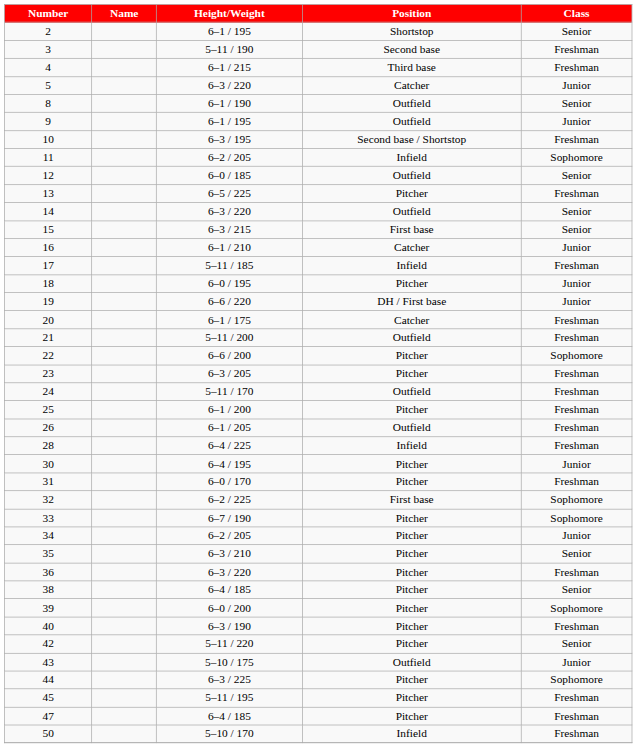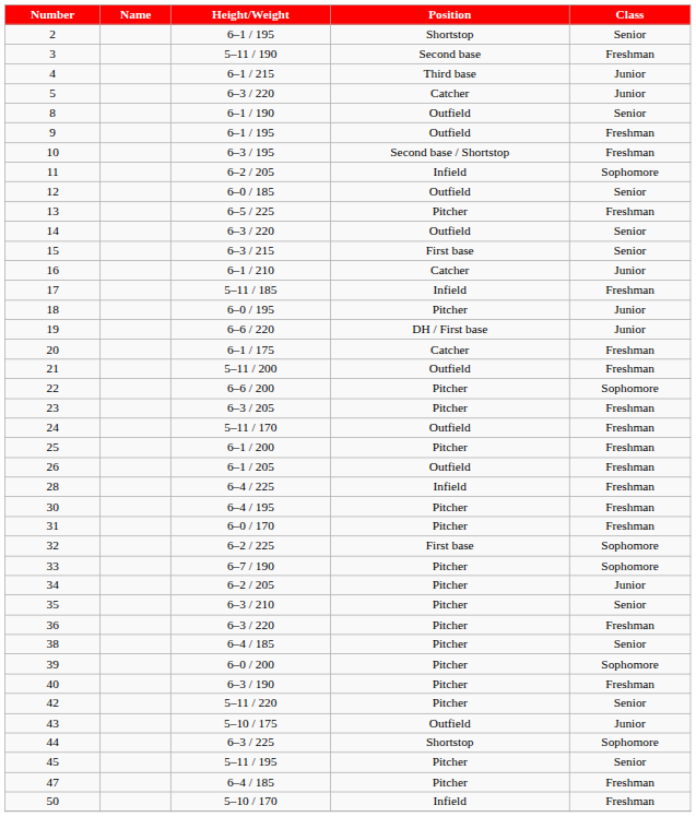4 | Class: Freshman -> Junior
9 | Class: Junior -> Freshman
30 | Class: Junior -> Freshman
44 | Position: Pitcher -> Shortstop
45 | Class: Freshman -> Senior
